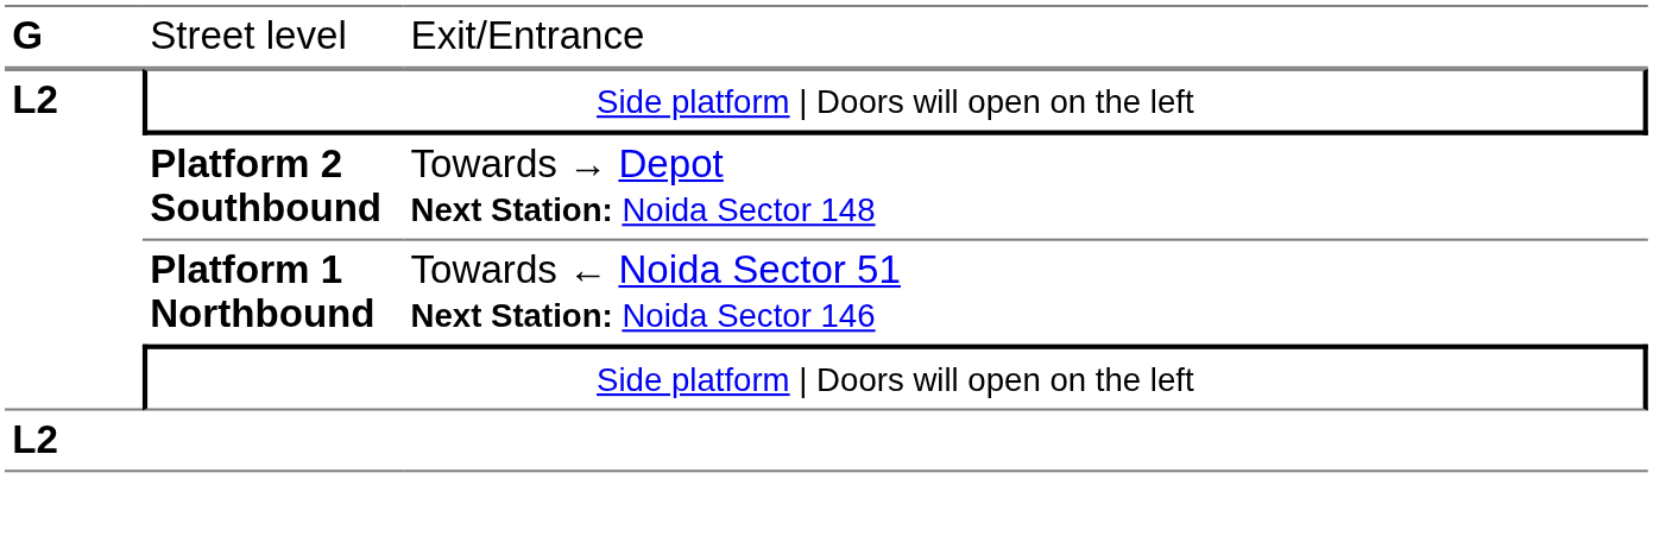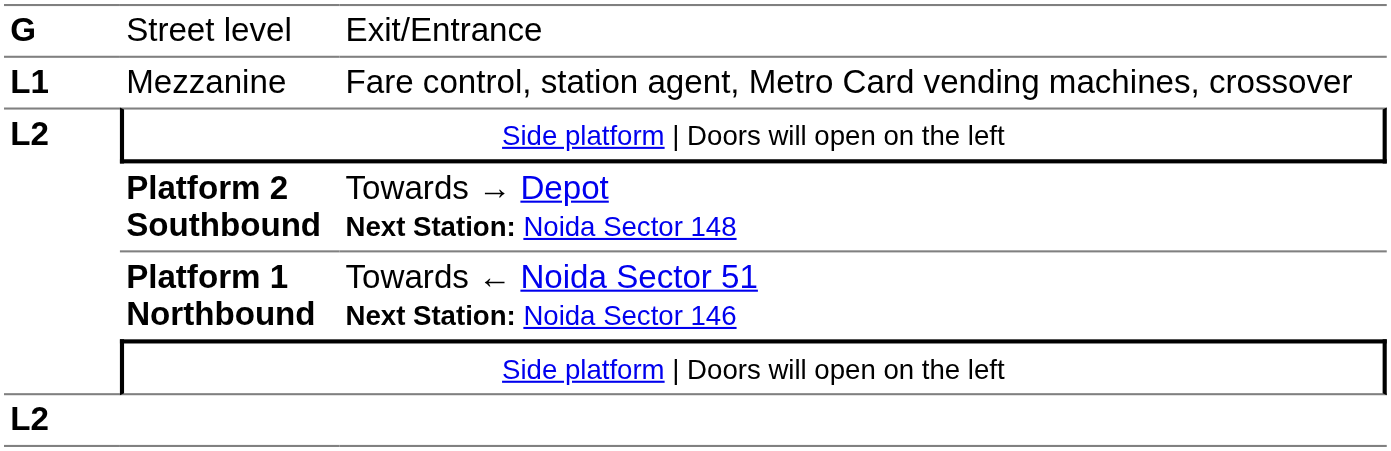+ row: L1 | Mezzanine | Fare control, station agent, Metro Card vending machines, crossover
